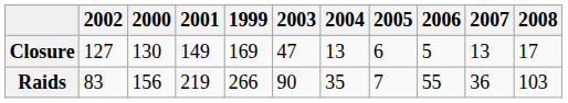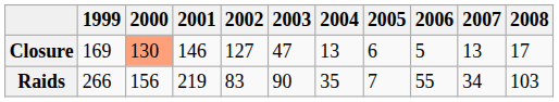columns swapped: 1999 <-> 2002
Closure | 2000: no background -> lightsalmon background
Closure | 2001: 149 -> 146
Raids | 2007: 36 -> 34
